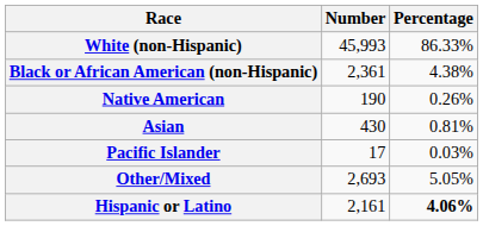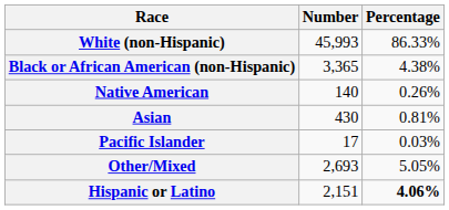Black or African American (non-Hispanic) | Number: 2,361 -> 3,365
Native American | Number: 190 -> 140
Hispanic or Latino | Number: 2,161 -> 2,151
